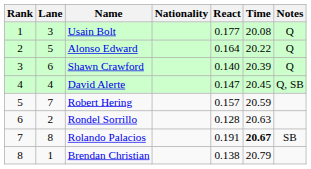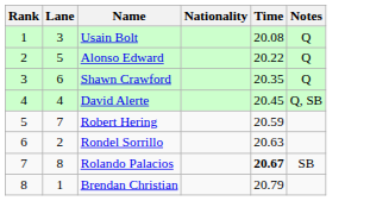- column: React | 0.177 | 0.164 | 0.140 | 0.147 | 0.157 | 0.128 | 0.191 | 0.138
Shawn Crawford | Time: 20.39 -> 20.35
